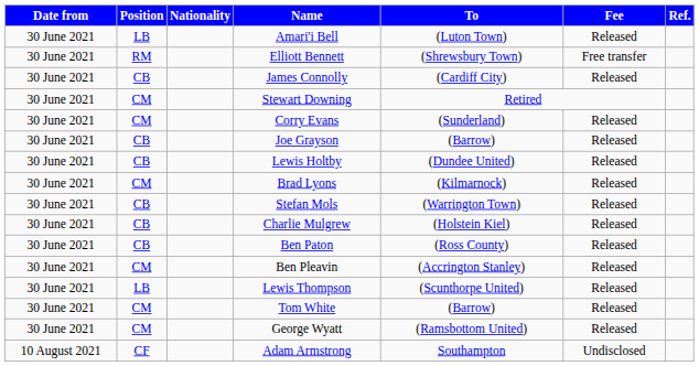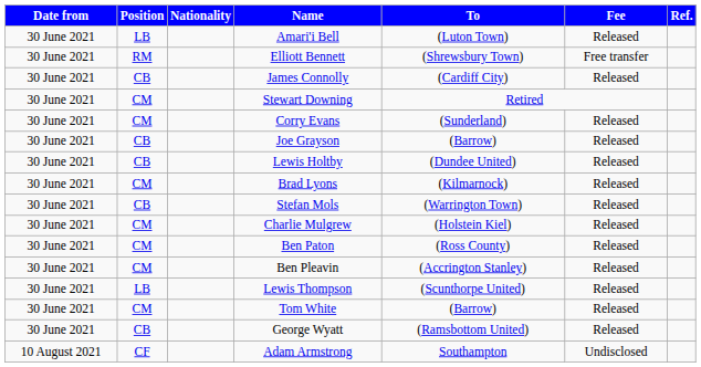Charlie Mulgrew | Position: CB -> CM
Ben Paton | Position: CB -> CM
George Wyatt | Position: CM -> CB
